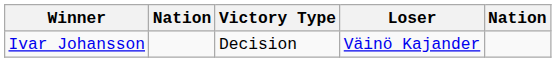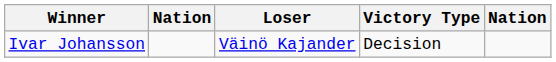columns swapped: Victory Type <-> Loser
